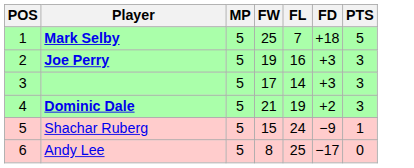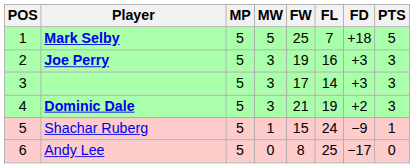+ column: MW | 5 | 3 | 3 | 3 | 1 | 0
